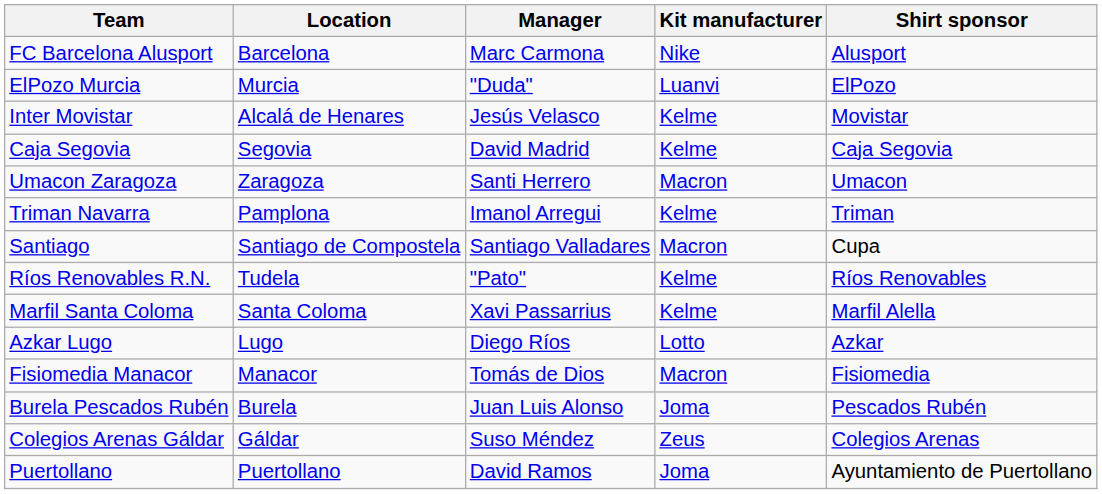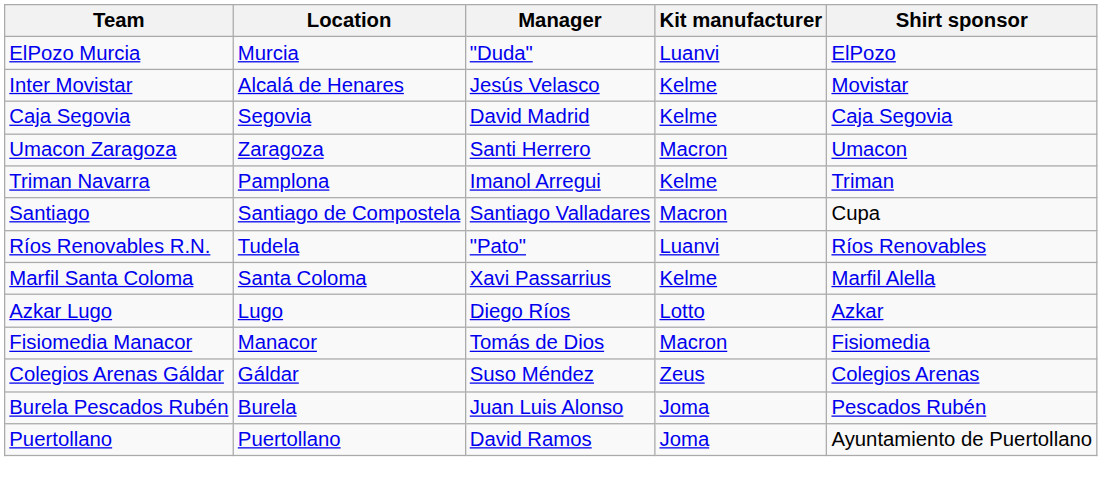- row: FC Barcelona Alusport | Barcelona | Marc Carmona | Nike | Alusport
Ríos Renovables R.N. | Kit manufacturer: Kelme -> Luanvi
rows swapped: Burela Pescados Rubén <-> Colegios Arenas Gáldar
